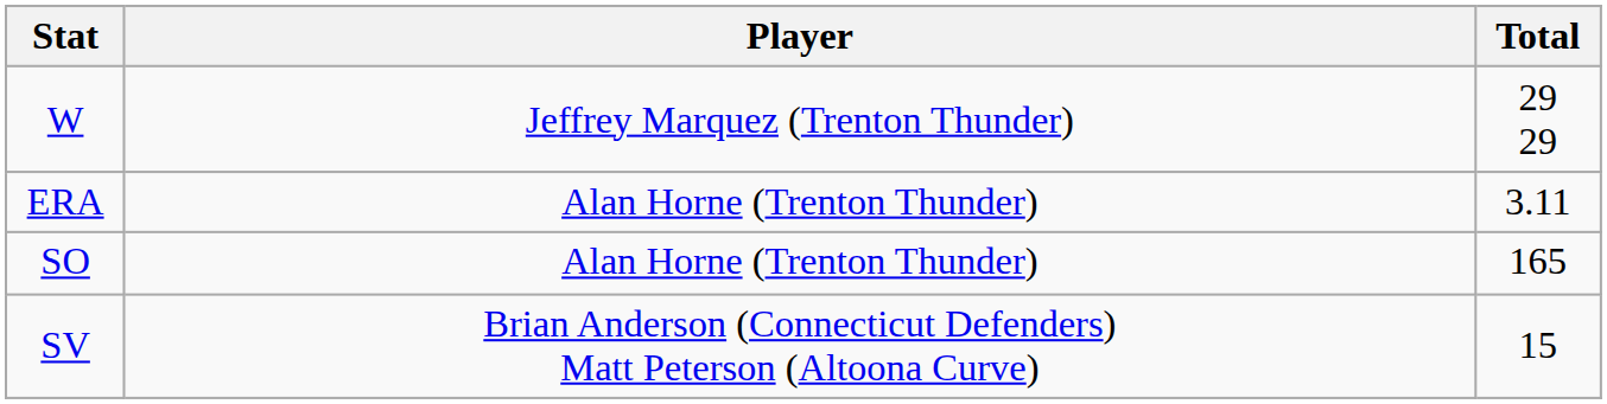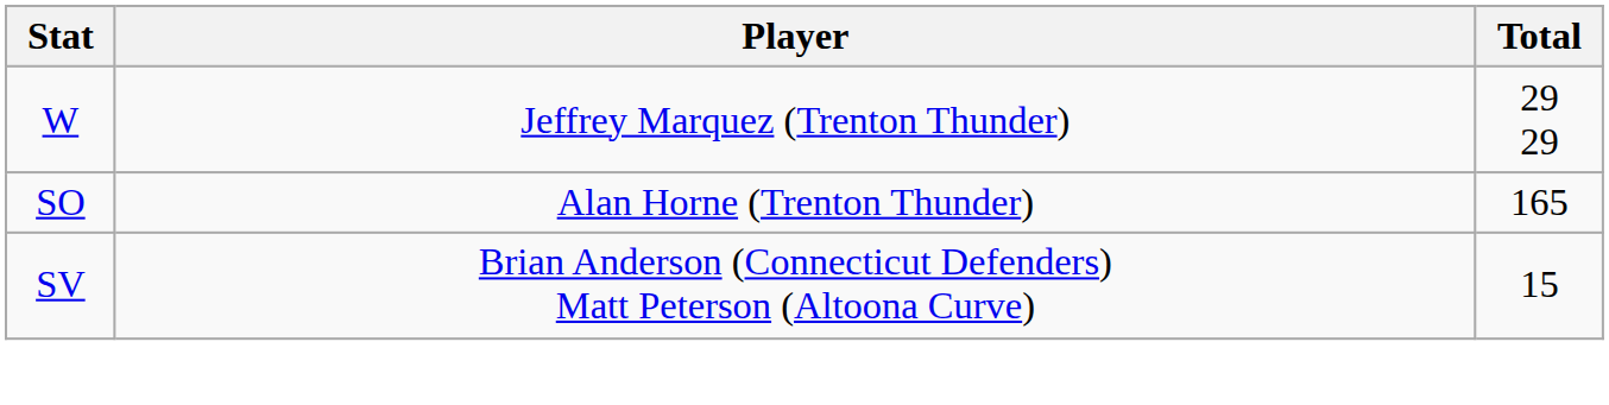- row: ERA | Alan Horne (Trenton Thunder) | 3.11
